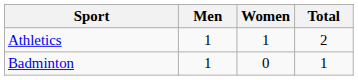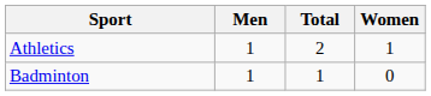columns swapped: Women <-> Total
